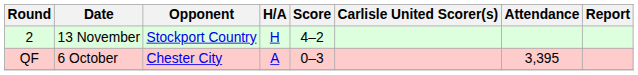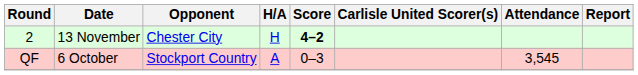2 | Opponent: Stockport Country -> Chester City
2 | Score: normal -> bold
QF | Opponent: Chester City -> Stockport Country
QF | Attendance: 3,395 -> 3,545
